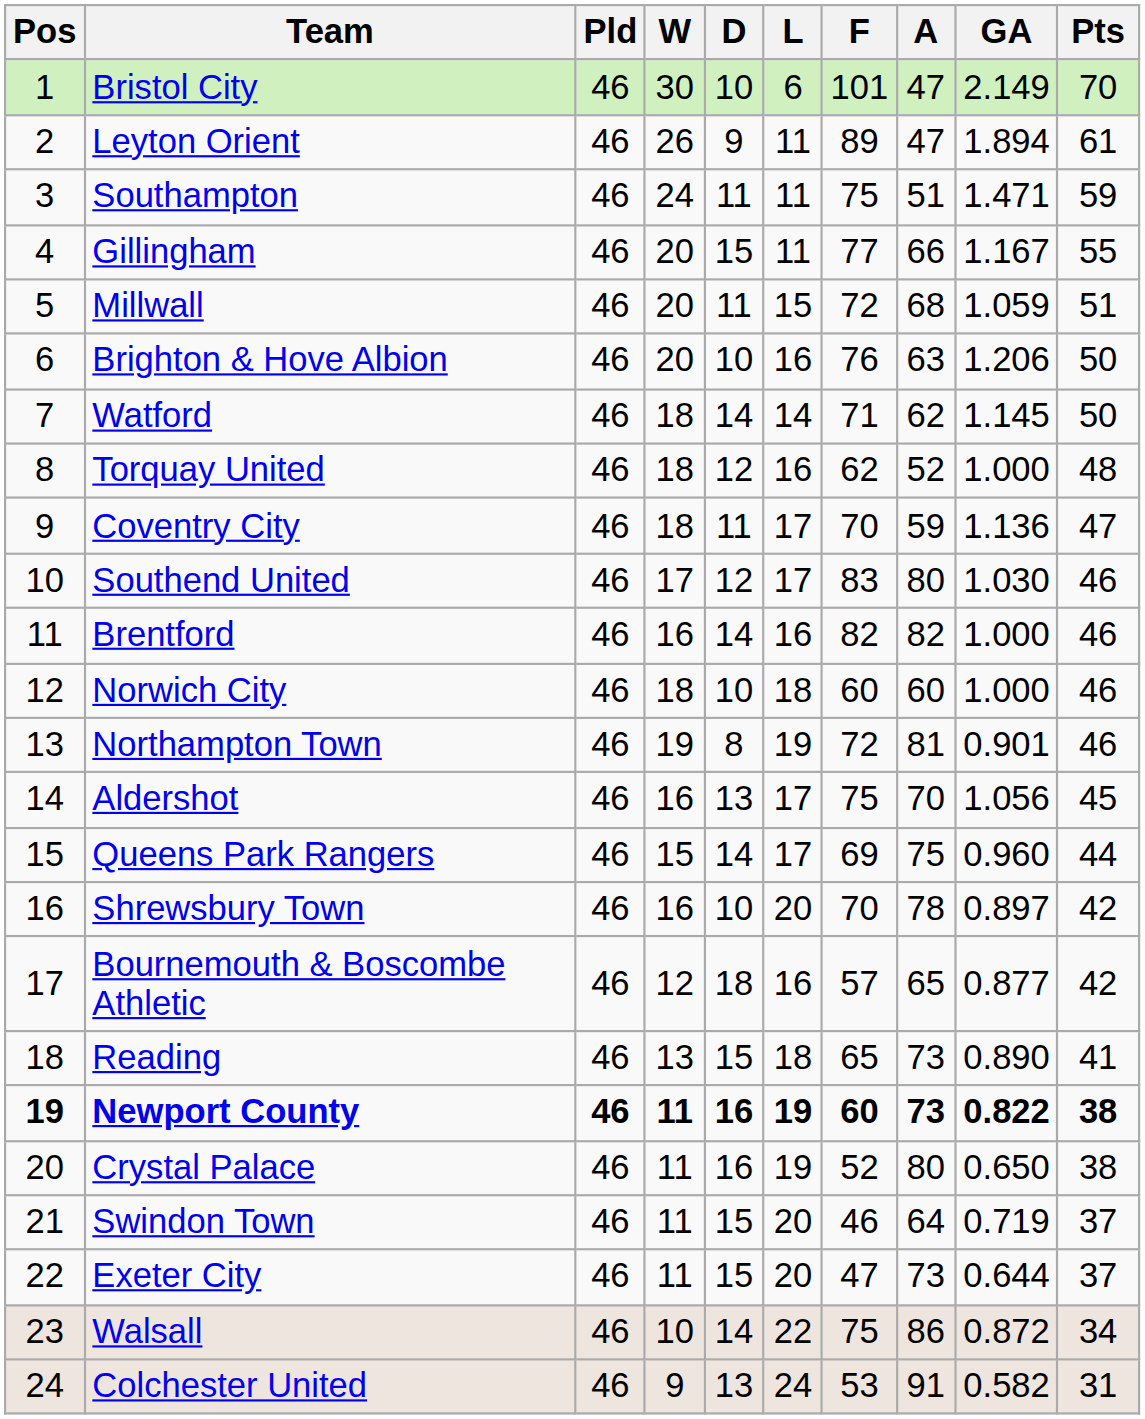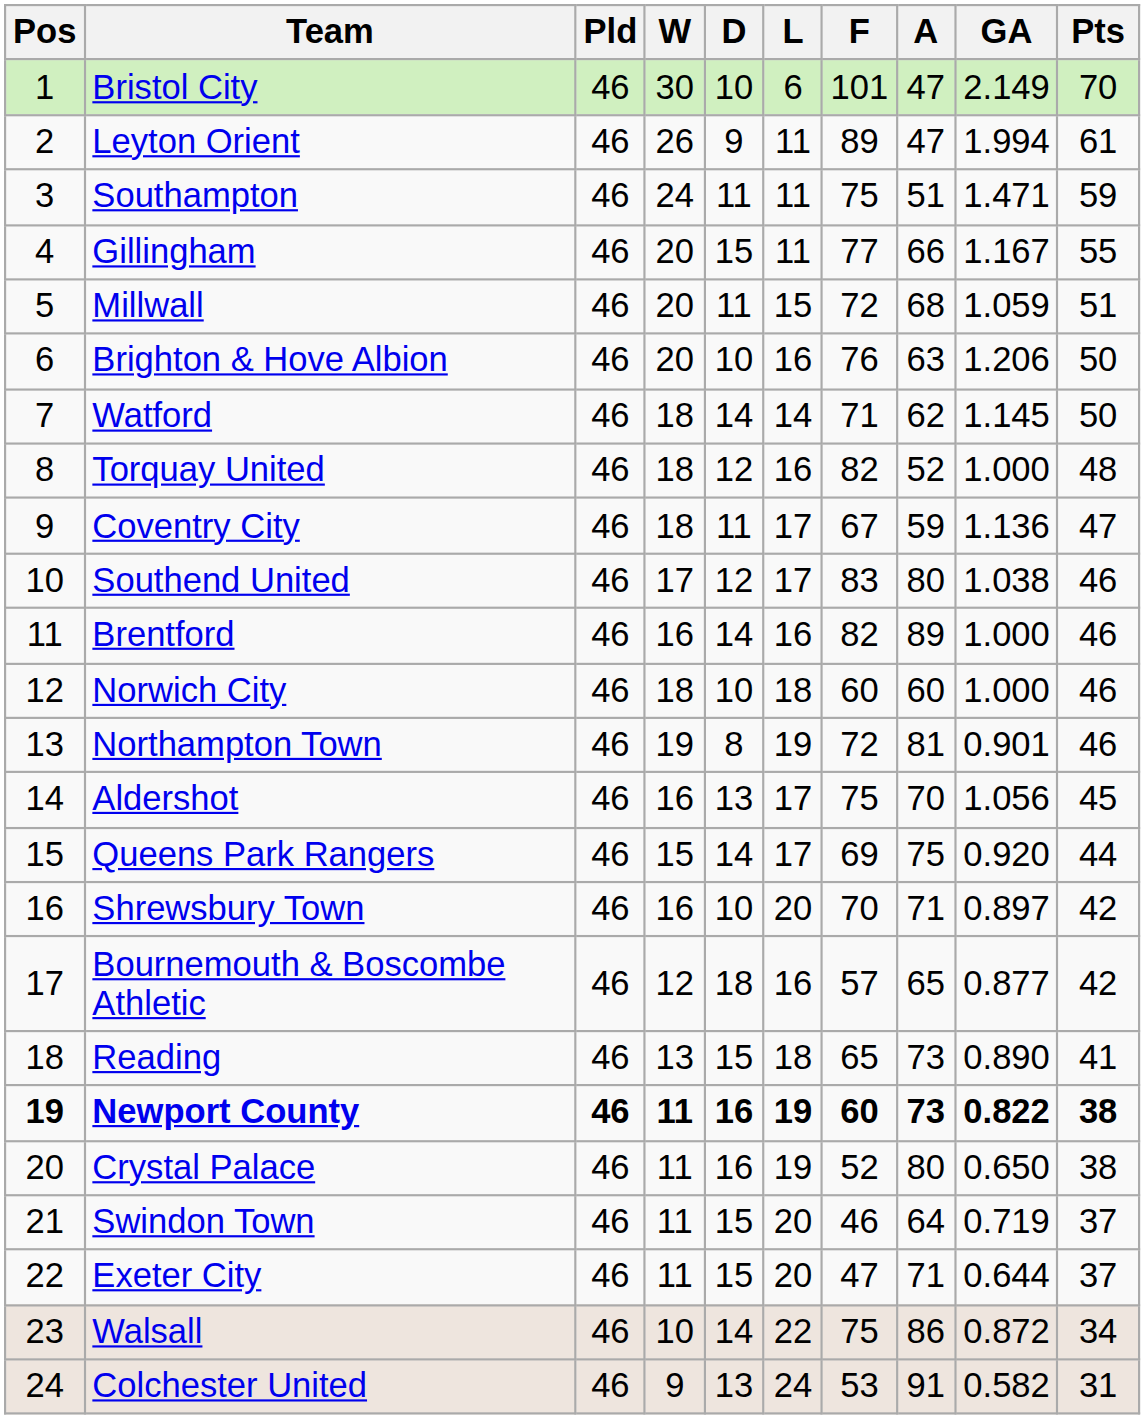Leyton Orient | GA: 1.894 -> 1.994
Torquay United | F: 62 -> 82
Coventry City | F: 70 -> 67
Southend United | GA: 1.030 -> 1.038
Brentford | A: 82 -> 89
Queens Park Rangers | GA: 0.960 -> 0.920
Shrewsbury Town | A: 78 -> 71
Exeter City | A: 73 -> 71
